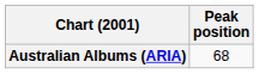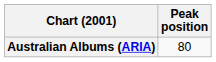Australian Albums (ARIA) | Peak position: 68 -> 80
